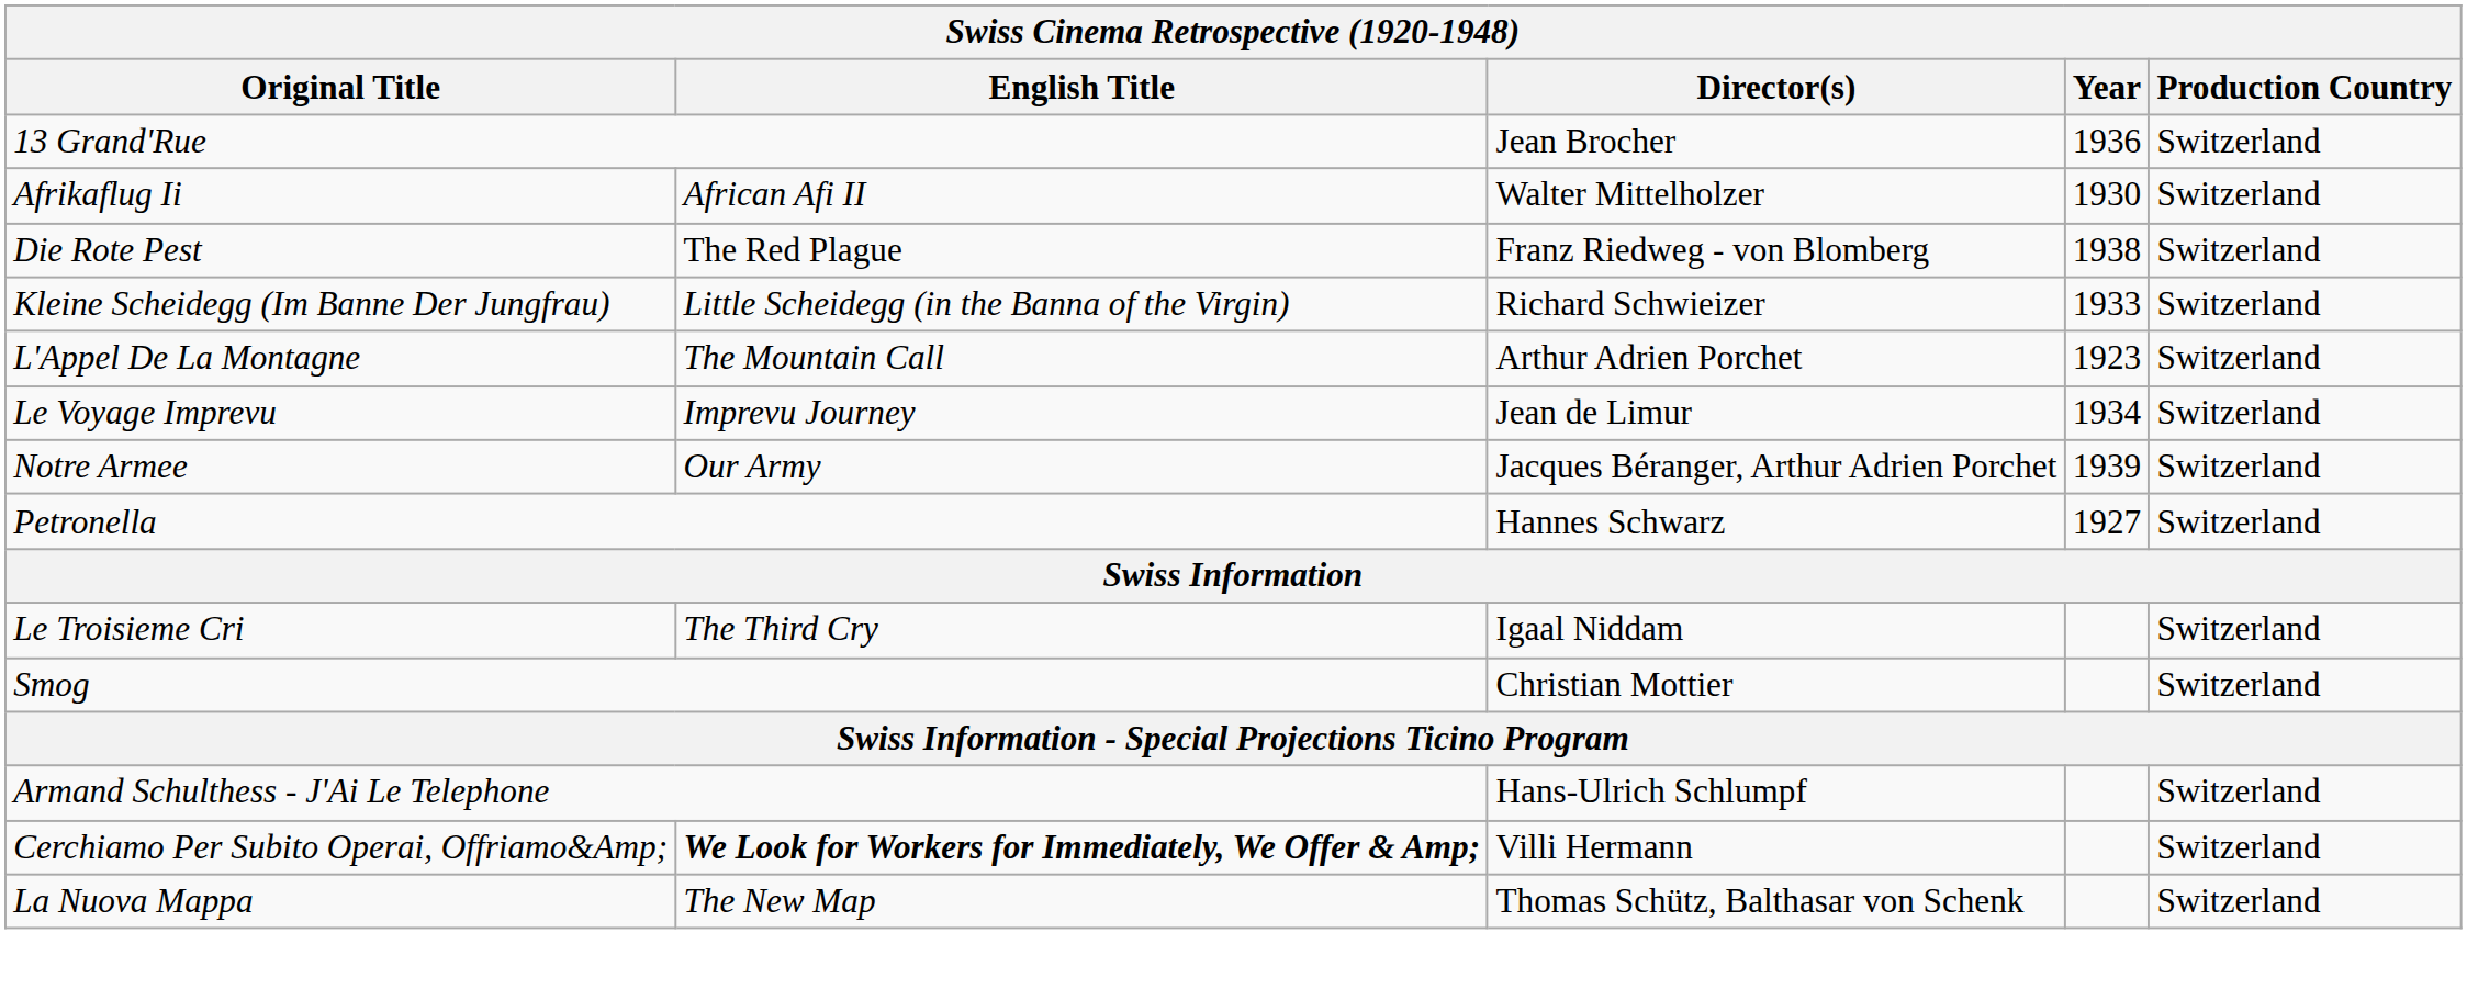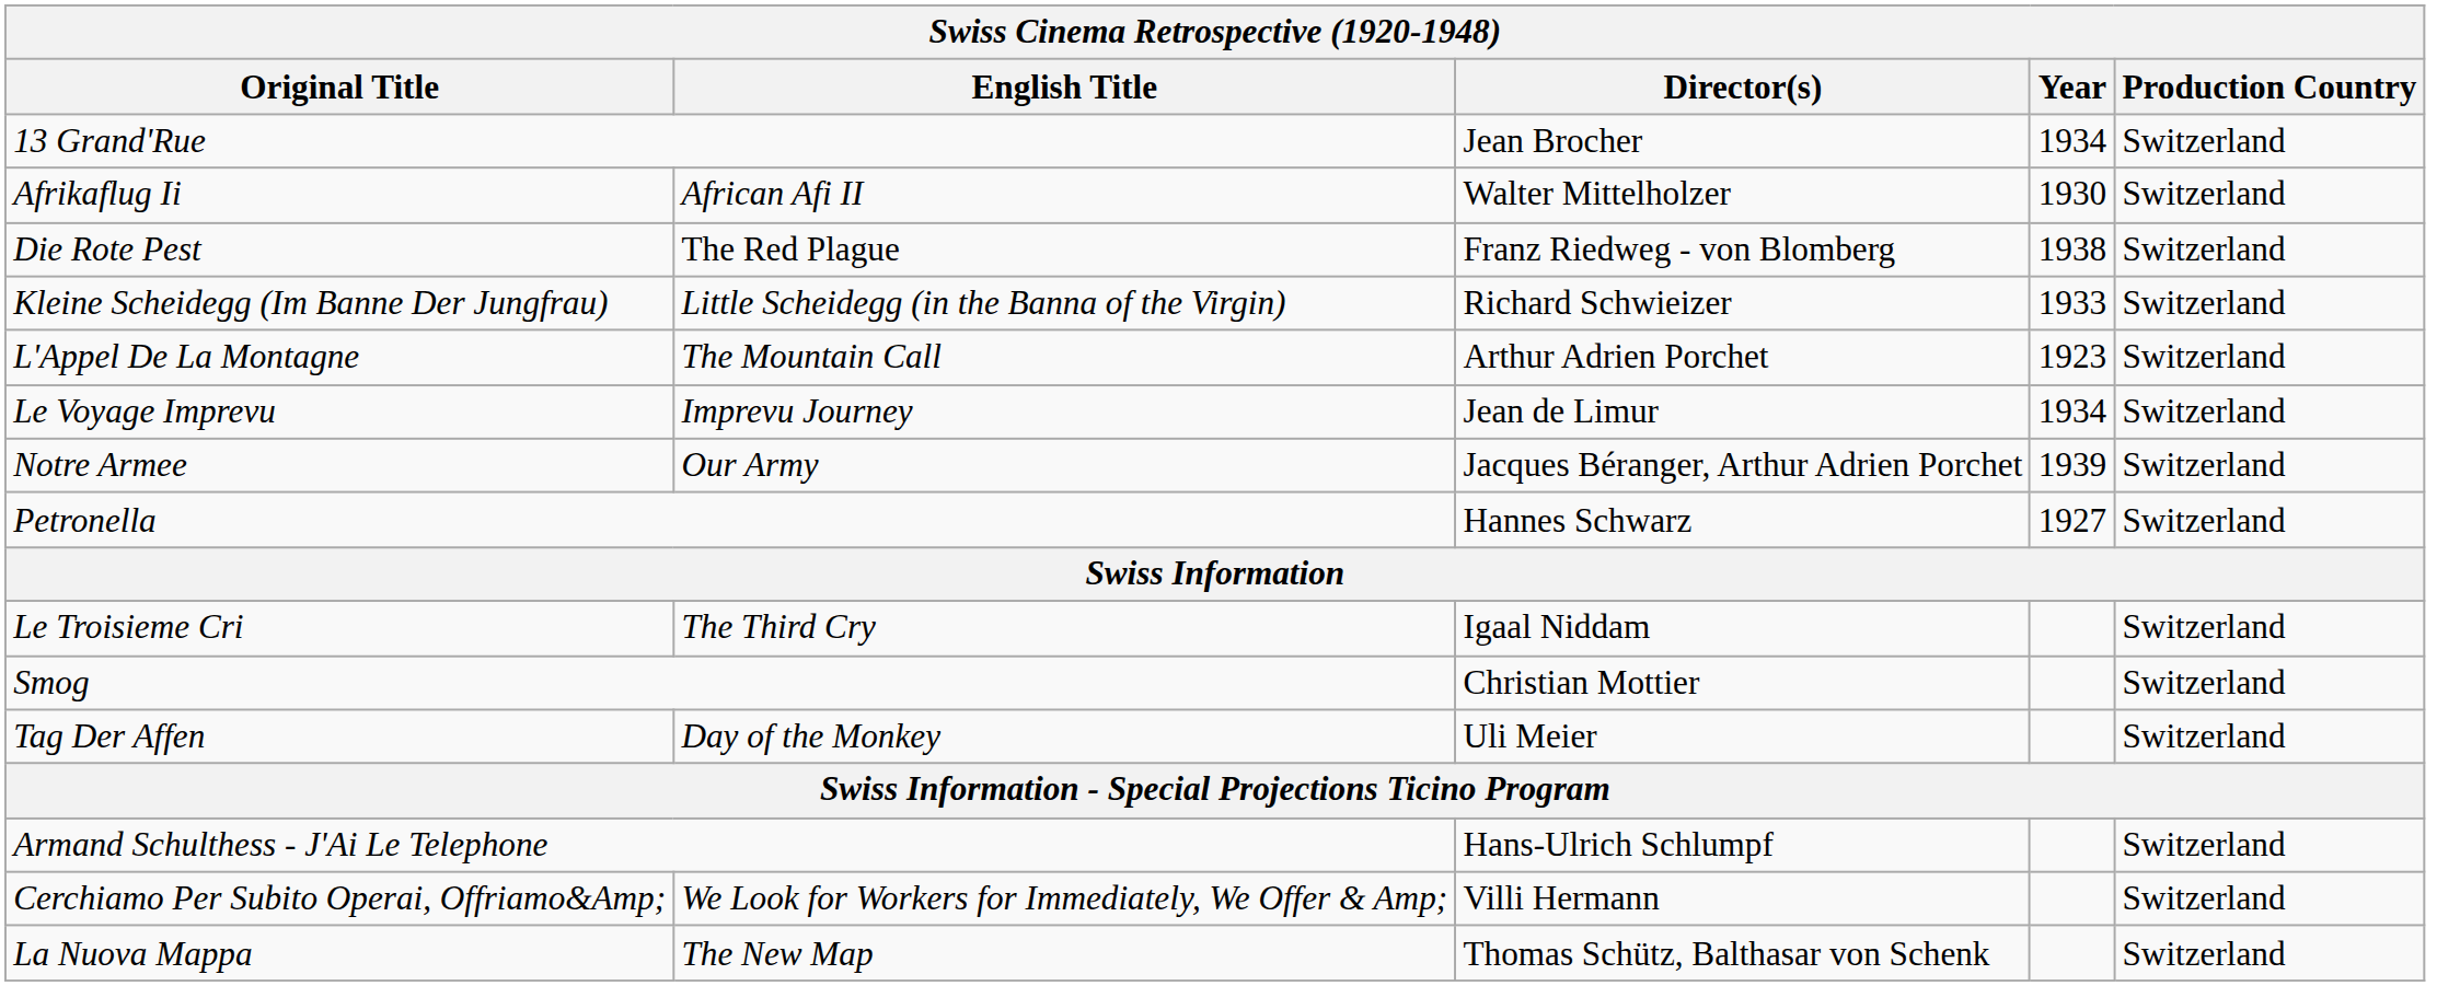13 Grand'Rue | Year: 1936 -> 1934
+ row: Tag Der Affen | Day of the Monkey | Uli Meier | Switzerland
Cerchiamo Per Subito Operai, Offriamo&Amp; | English Title: bold -> normal
